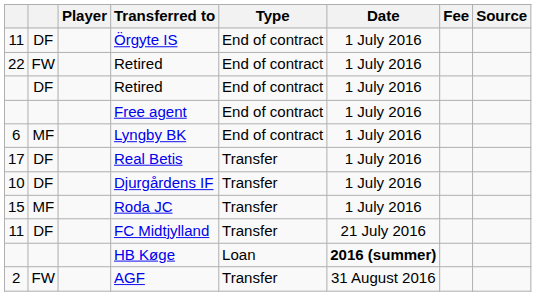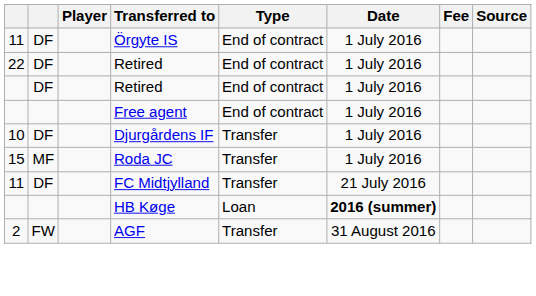22 / Retired | column 2: FW -> DF
- row: 6 | MF | Lyngby BK | End of contract | 1 July 2016
- row: 17 | DF | Real Betis | Transfer | 1 July 2016
